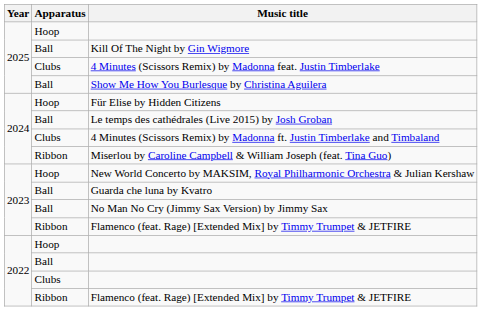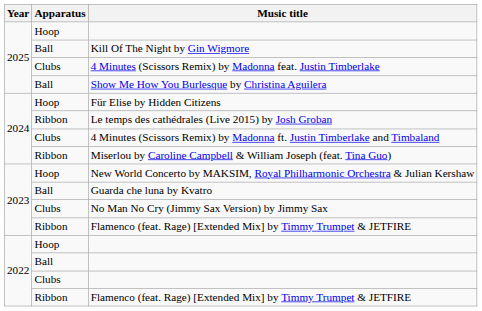Le temps des cathédrales (Live 2015) by Josh Groban | Apparatus: Ball -> Ribbon
No Man No Cry (Jimmy Sax Version) by Jimmy Sax | Apparatus: Ball -> Clubs
